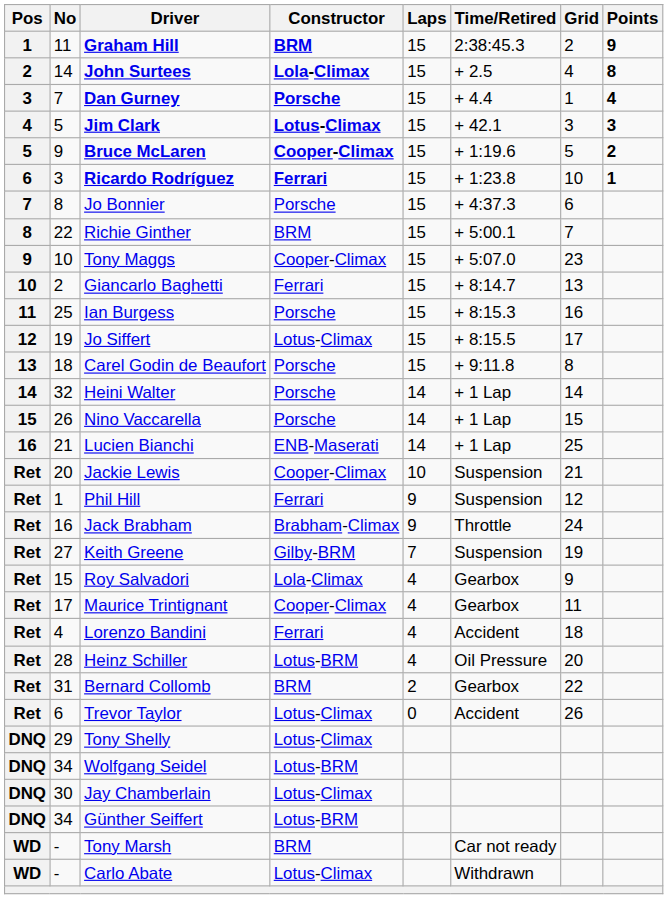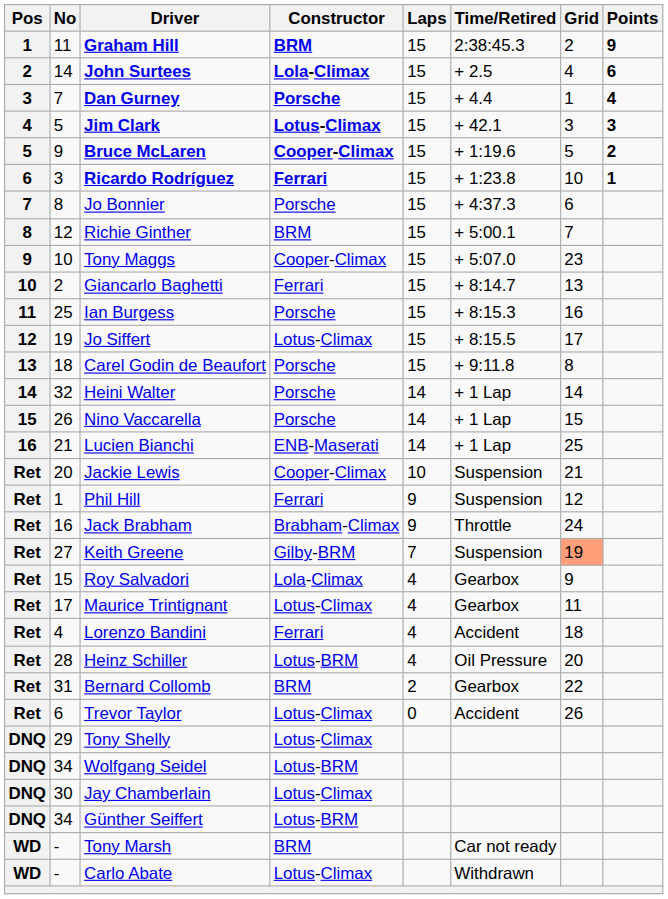John Surtees | Points: 8 -> 6
Richie Ginther | No: 22 -> 12
Keith Greene | Grid: no background -> lightsalmon background
Maurice Trintignant | Constructor: Cooper-Climax -> Lotus-Climax
